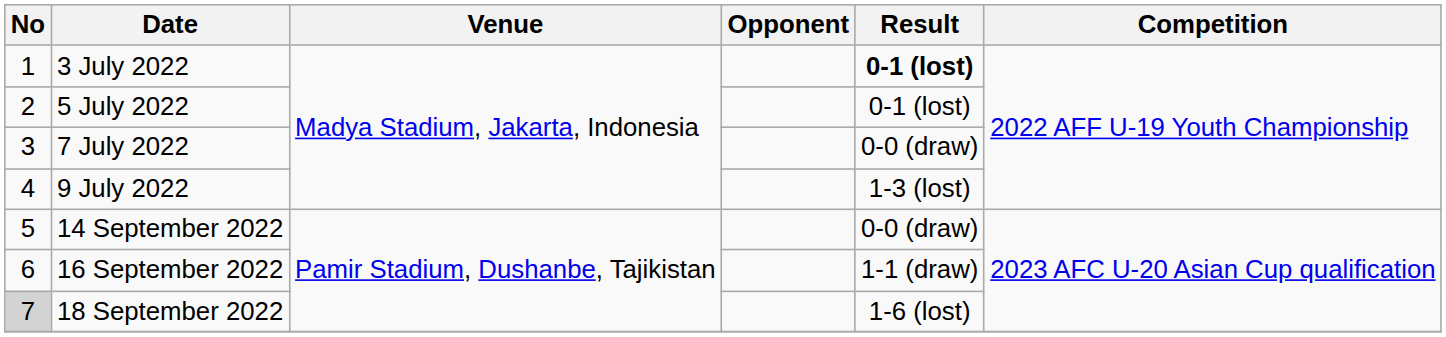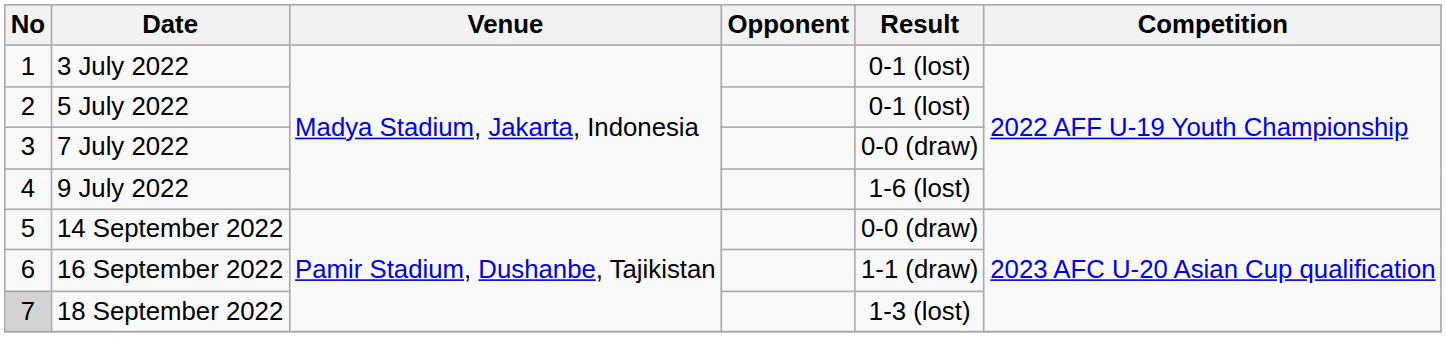3 July 2022 | Result: bold -> normal
9 July 2022 | Result: 1-3 (lost) -> 1-6 (lost)
18 September 2022 | Result: 1-6 (lost) -> 1-3 (lost)
